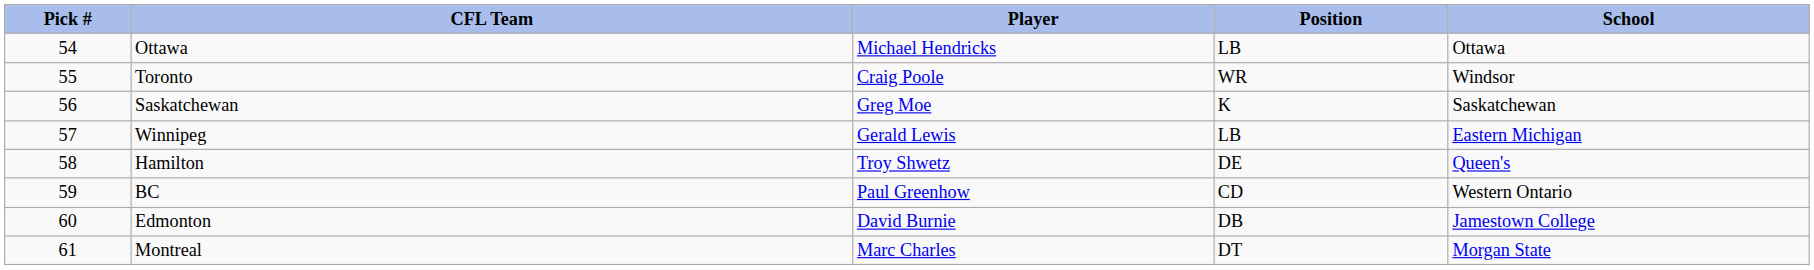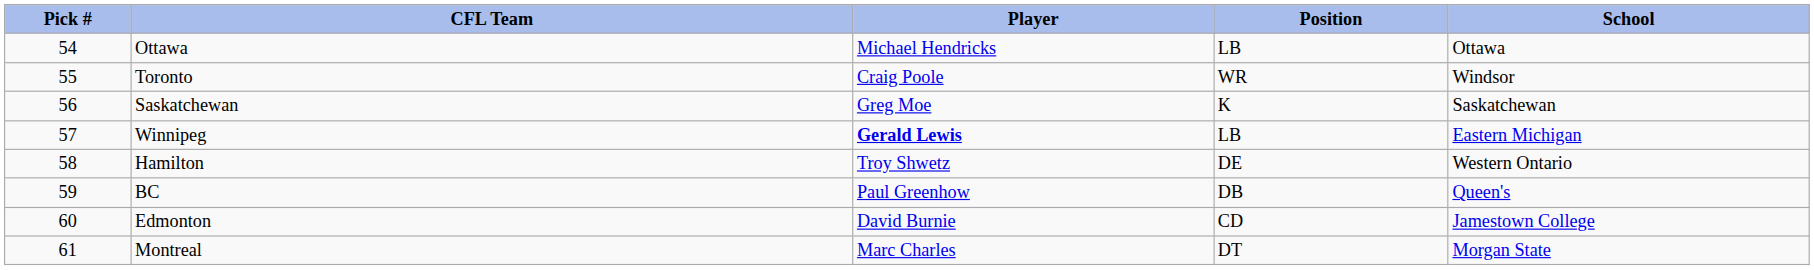Winnipeg | Player: normal -> bold
Hamilton | School: Queen's -> Western Ontario
BC | Position: CD -> DB
BC | School: Western Ontario -> Queen's
Edmonton | Position: DB -> CD
